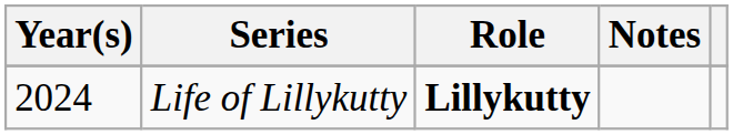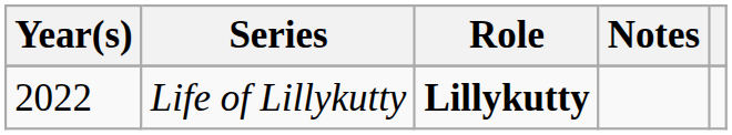Life of Lillykutty | Year(s): 2024 -> 2022
